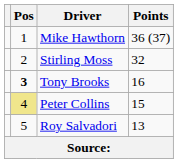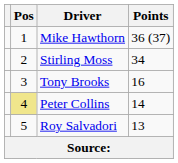Stirling Moss | Points: 32 -> 34
Tony Brooks | Pos: bold -> normal
Peter Collins | Points: 15 -> 14
